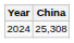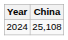2024 | China: 25,308 -> 25,108
